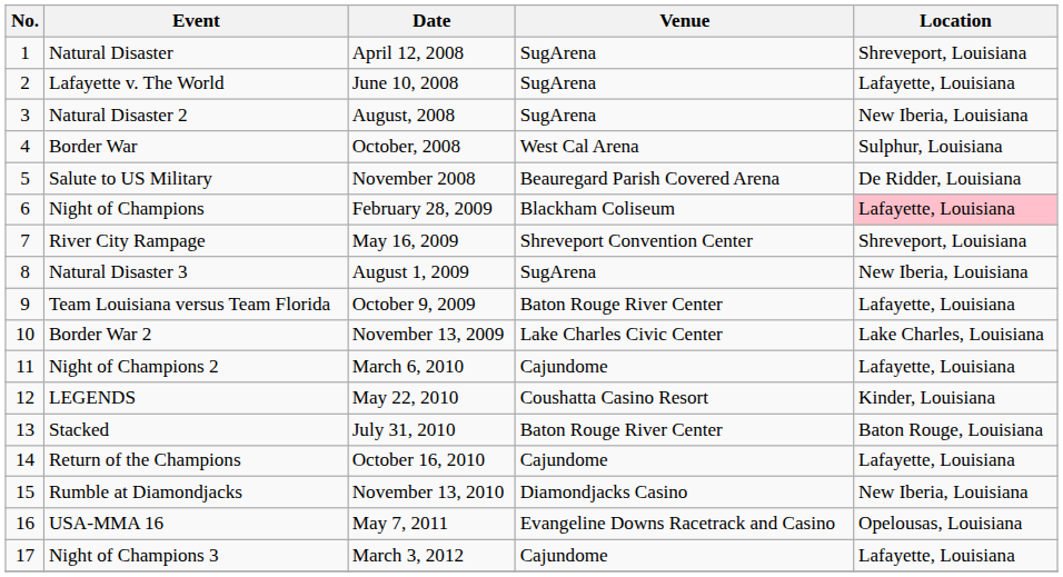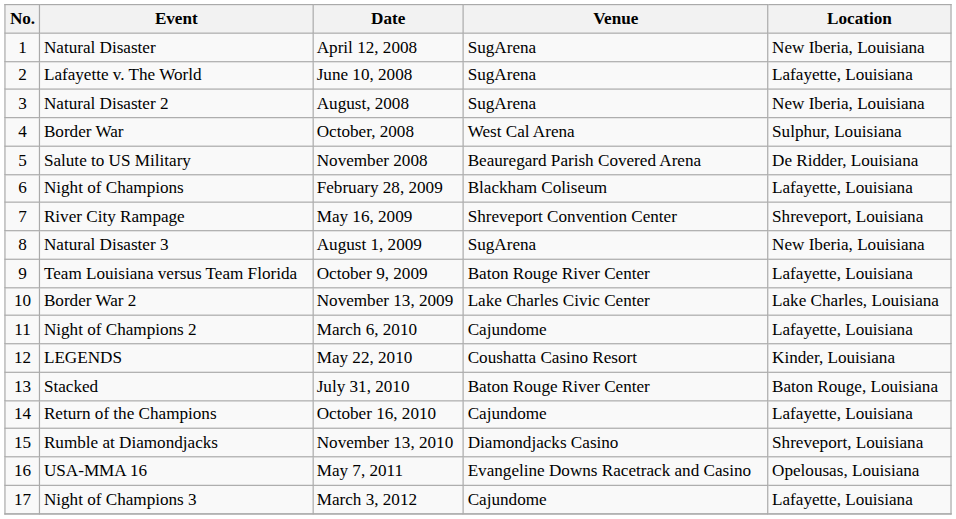Natural Disaster | Location: Shreveport, Louisiana -> New Iberia, Louisiana
Night of Champions | Location: pink background -> no background
Rumble at Diamondjacks | Location: New Iberia, Louisiana -> Shreveport, Louisiana
